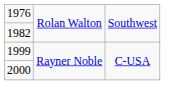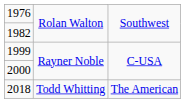+ row: 2018 | Todd Whitting | The American
